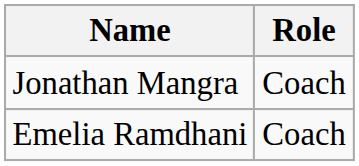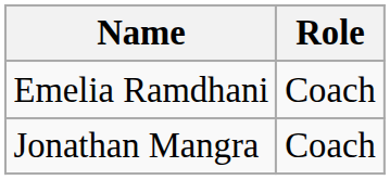rows swapped: Emelia Ramdhani <-> Jonathan Mangra
